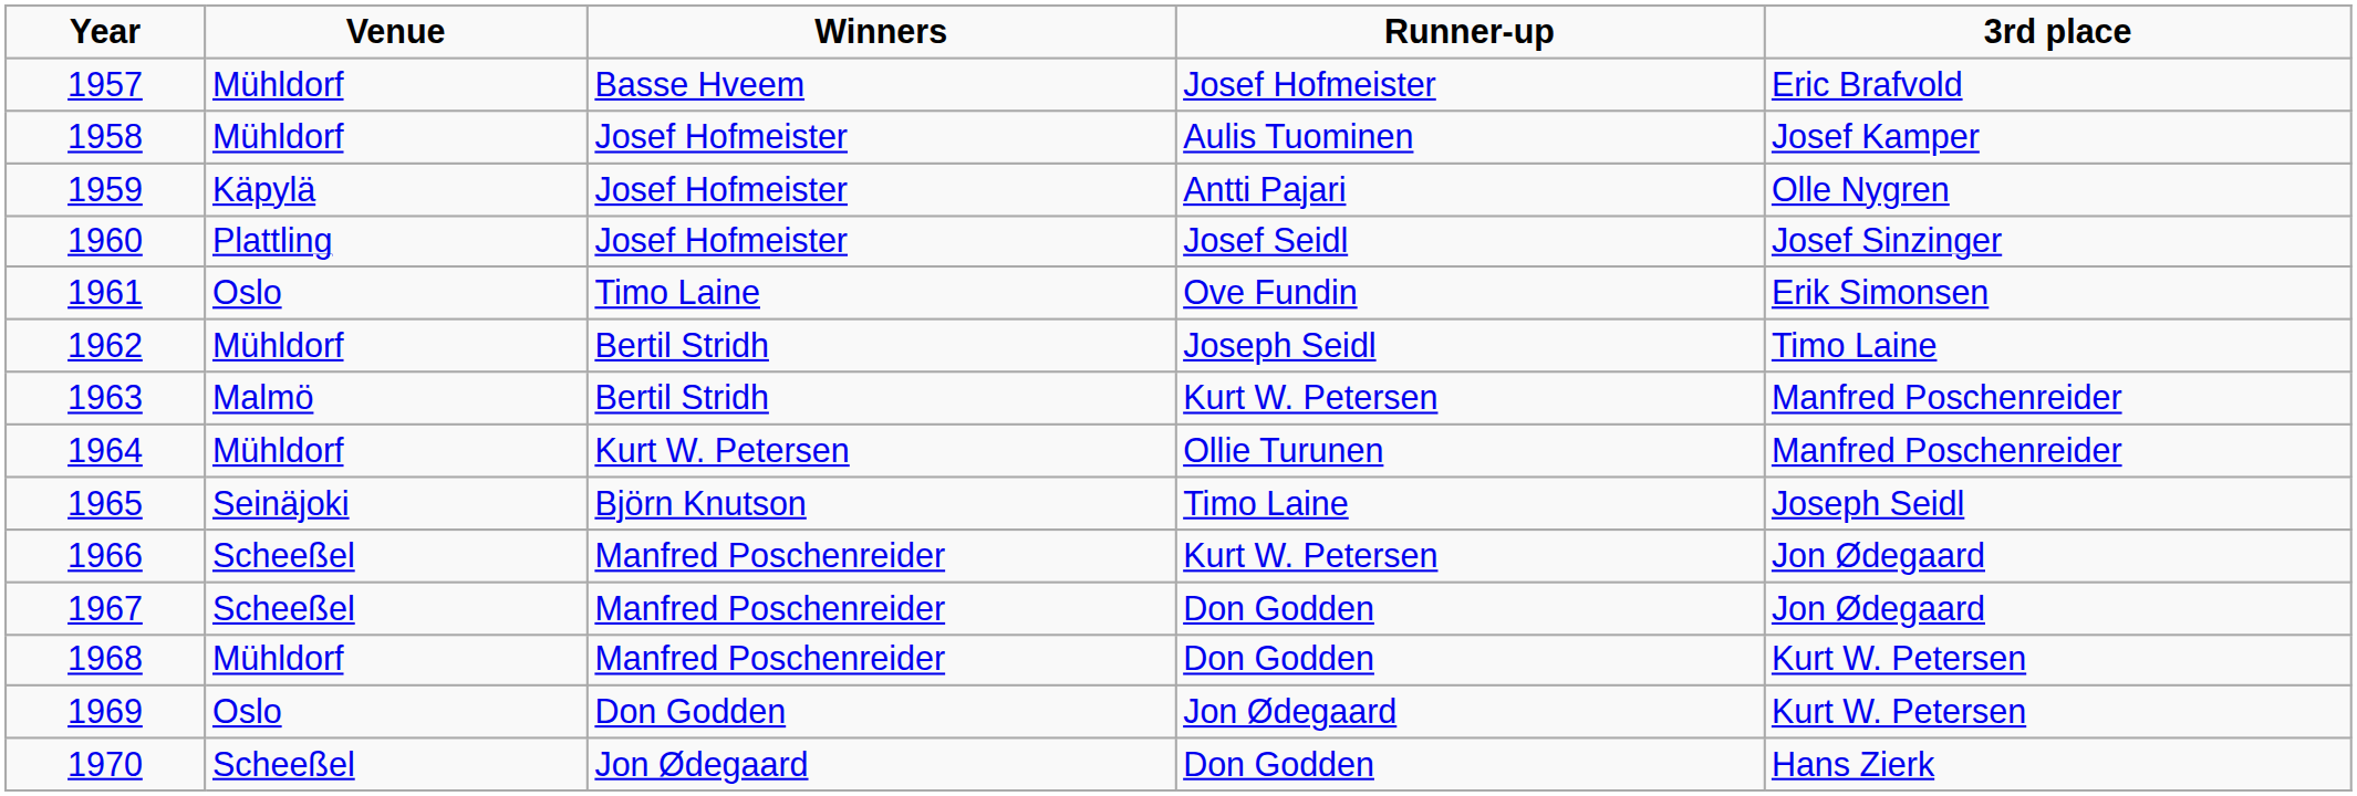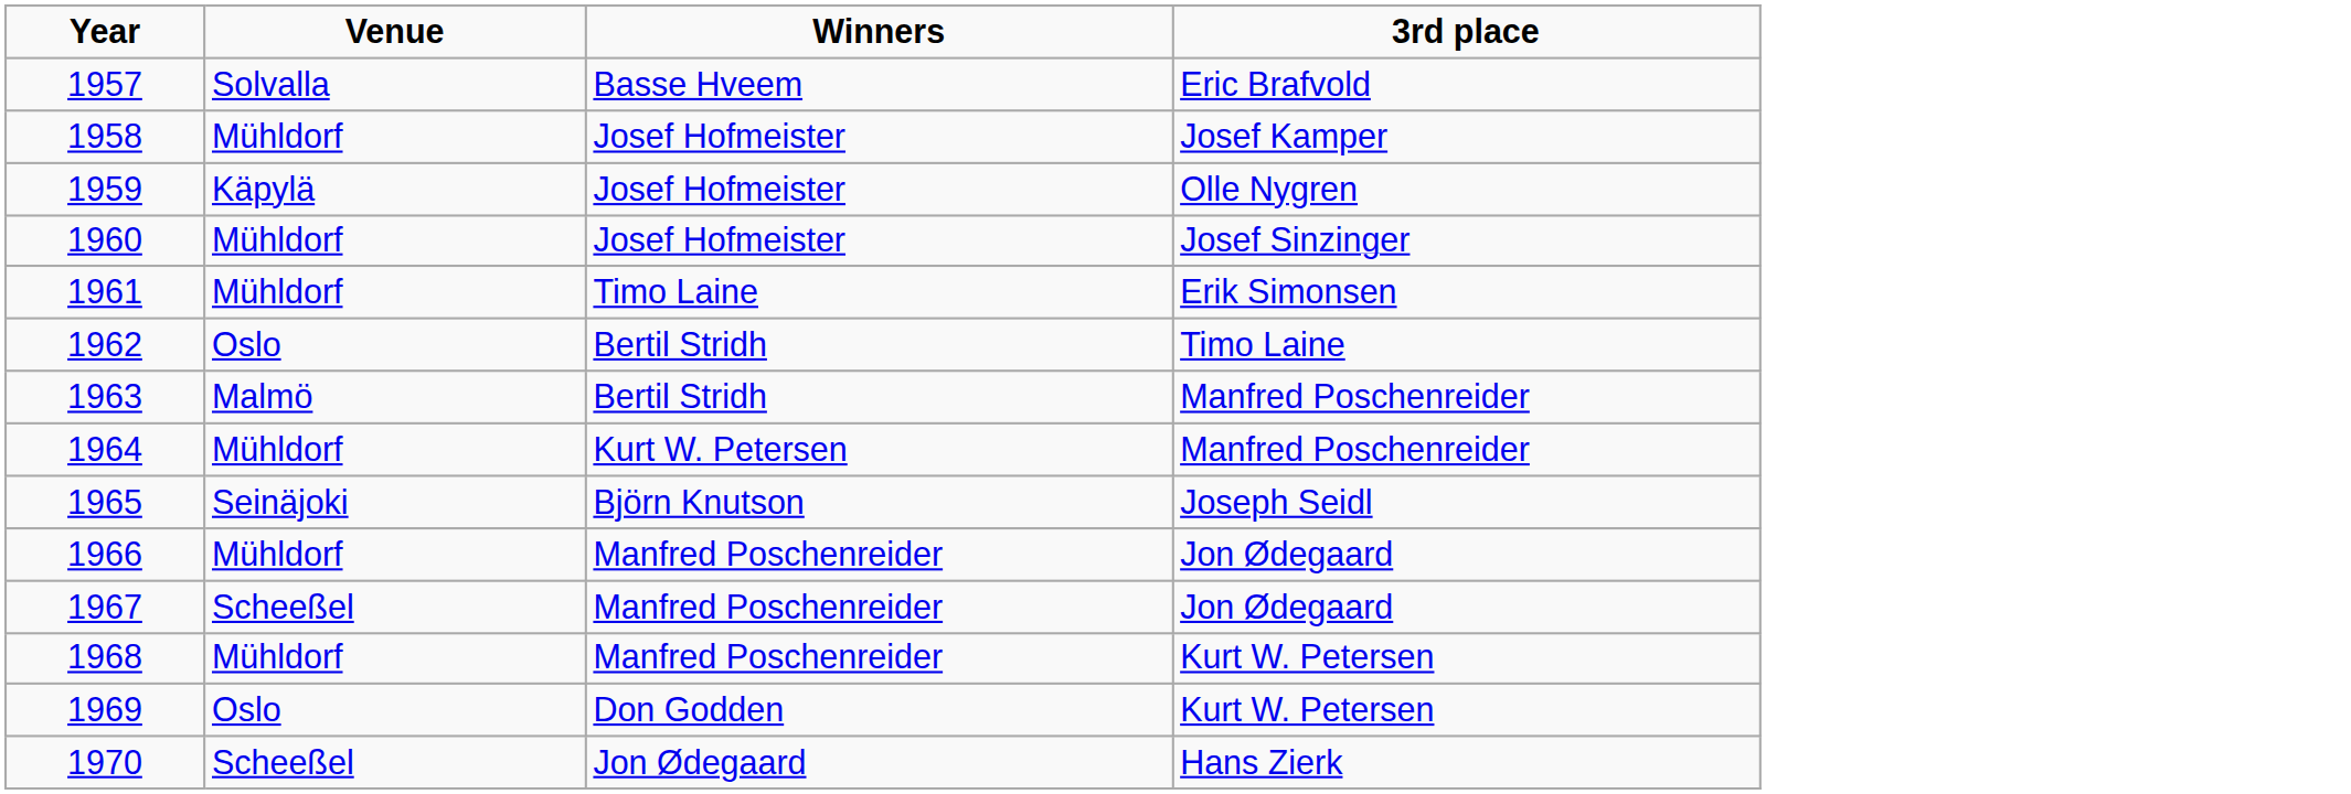- column: Runner-up | Josef Hofmeister | Aulis Tuominen | Antti Pajari | Josef Seidl | Ove Fundin | Joseph Seidl | Kurt W. Petersen | Ollie Turunen | Timo Laine | Kurt W. Petersen | Don Godden | Don Godden | Jon Ødegaard | Don Godden
1957 | Venue: Mühldorf -> Solvalla
1960 | Venue: Plattling -> Mühldorf
1961 | Venue: Oslo -> Mühldorf
1962 | Venue: Mühldorf -> Oslo
1966 | Venue: Scheeßel -> Mühldorf
